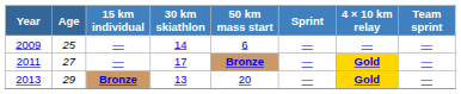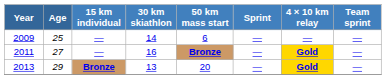2011 | 30 km skiathlon: 17 -> 16
